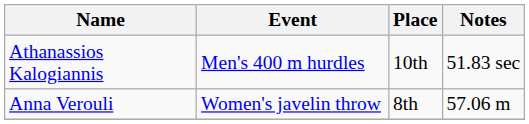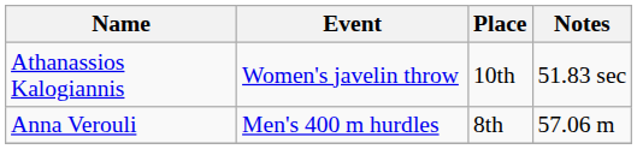Athanassios Kalogiannis | Event: Men's 400 m hurdles -> Women's javelin throw
Anna Verouli | Event: Women's javelin throw -> Men's 400 m hurdles
